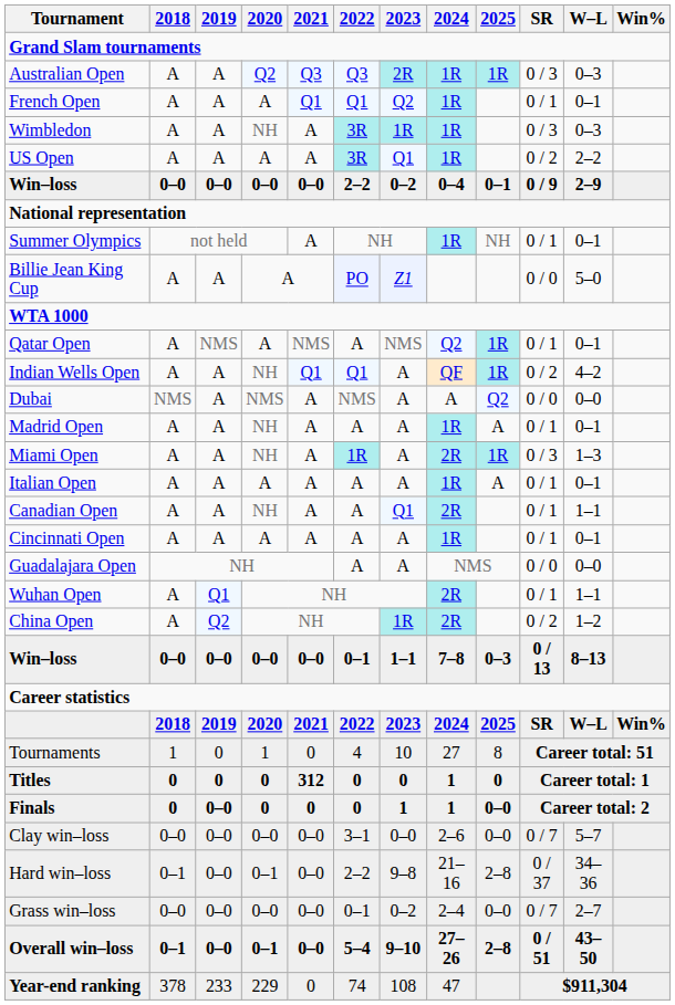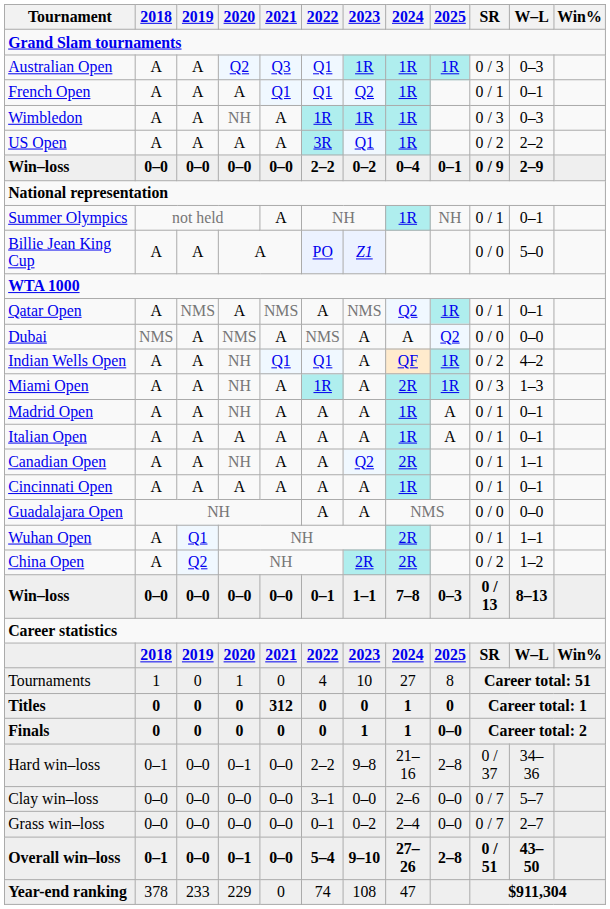Australian Open | 2022: Q3 -> Q1
Australian Open | 2023: 2R -> 1R
Wimbledon | 2022: 3R -> 1R
rows swapped: Dubai <-> Indian Wells Open
rows swapped: Miami Open <-> Madrid Open
Canadian Open | 2023: Q1 -> Q2
China Open | 2023: 1R -> 2R
Finals | 2019: 0–0 -> 0
rows swapped: Hard win–loss <-> Clay win–loss
